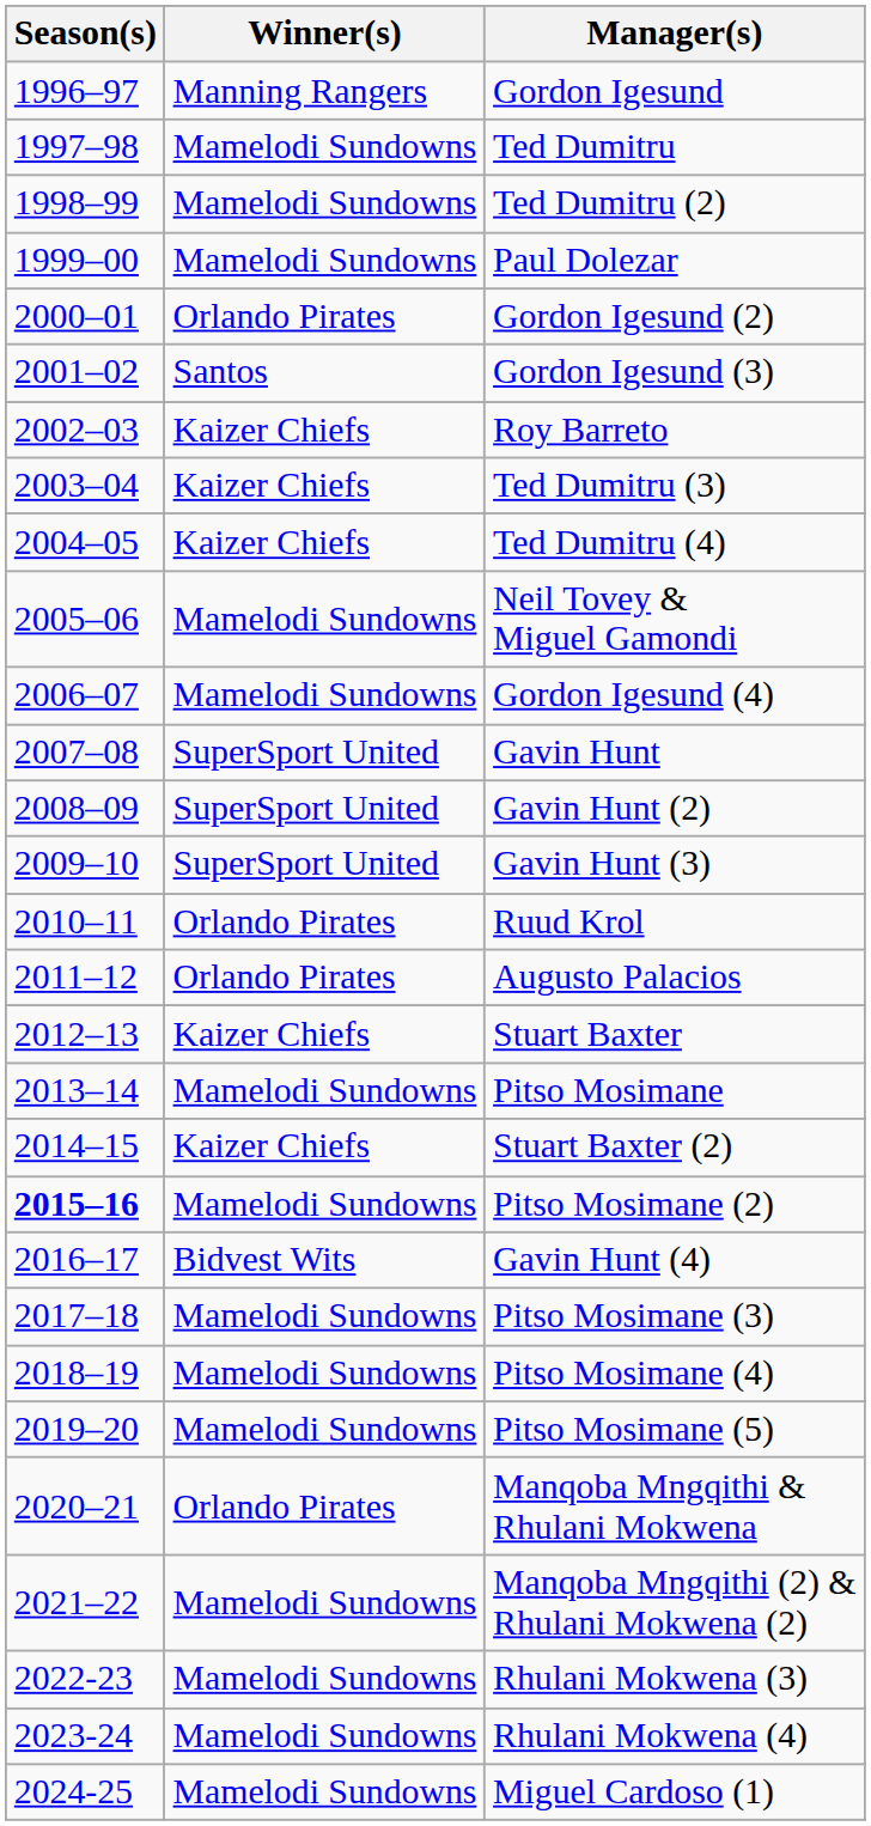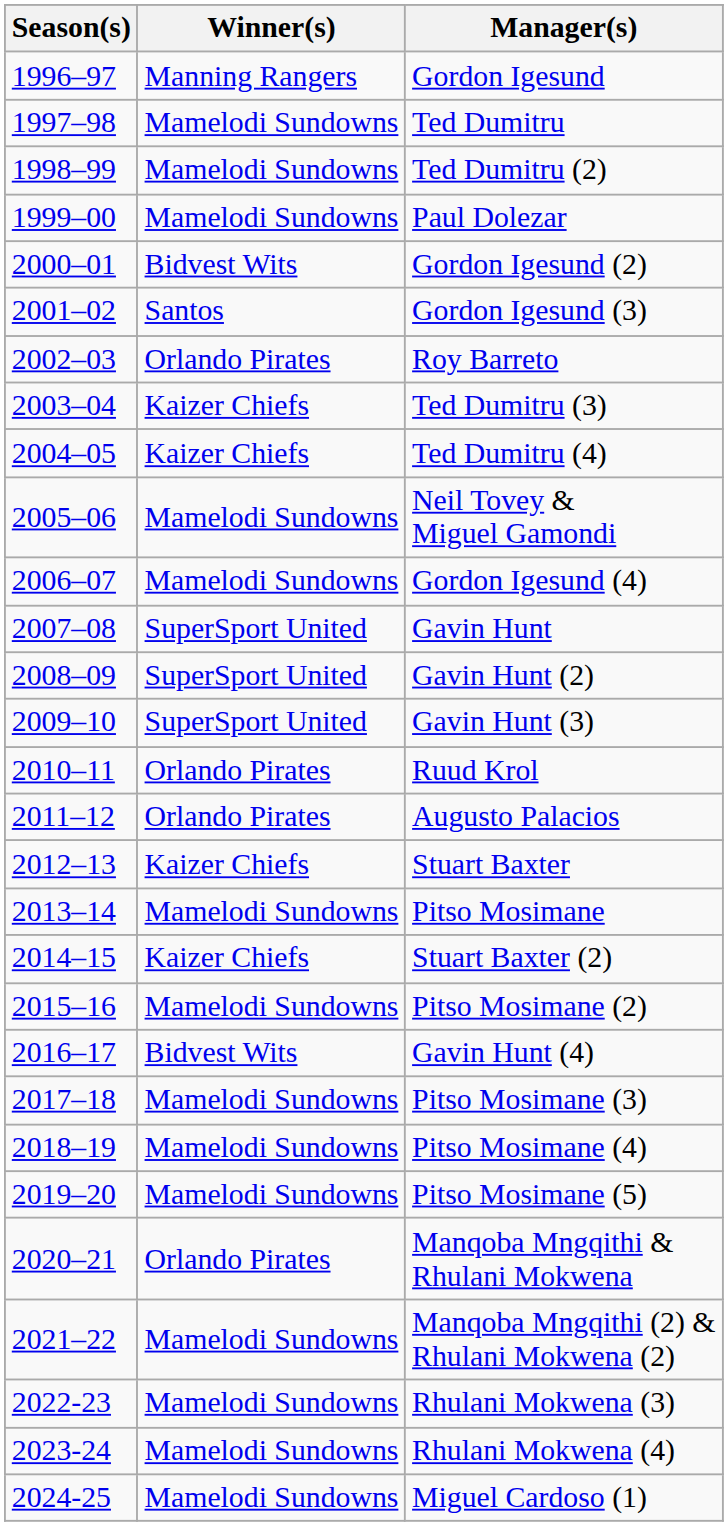Gordon Igesund (2) | Winner(s): Orlando Pirates -> Bidvest Wits
Roy Barreto | Winner(s): Kaizer Chiefs -> Orlando Pirates
Pitso Mosimane (2) | Season(s): bold -> normal
